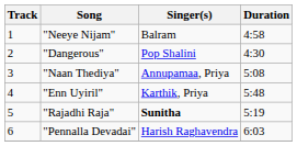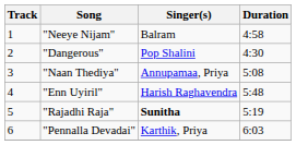"Enn Uyiril" | Singer(s): Karthik, Priya -> Harish Raghavendra
"Pennalla Devadai" | Singer(s): Harish Raghavendra -> Karthik, Priya
